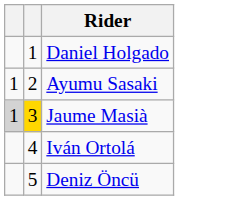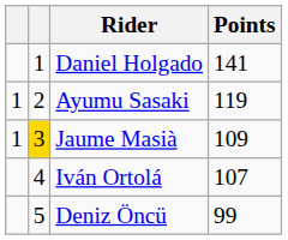+ column: Points | 141 | 119 | 109 | 107 | 99
Jaume Masià | column 1: lightgrey background -> no background
